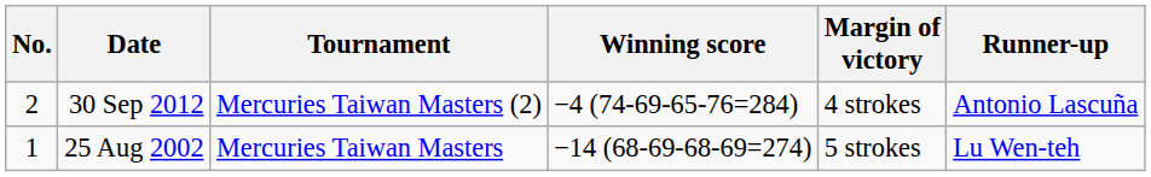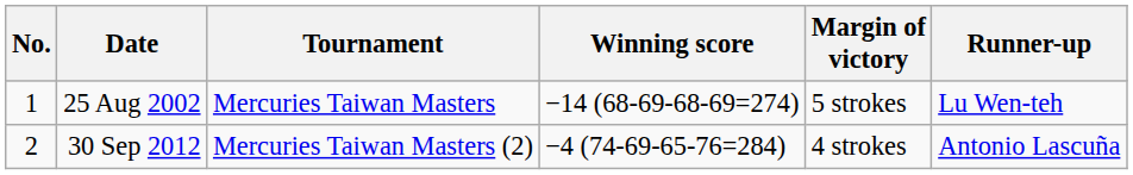rows swapped: 25 Aug 2002 <-> 30 Sep 2012
